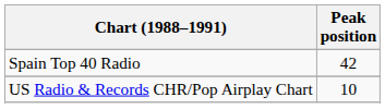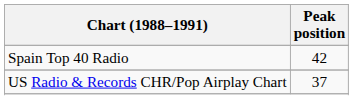US Radio & Records CHR/Pop Airplay Chart | Peak position: 10 -> 37
